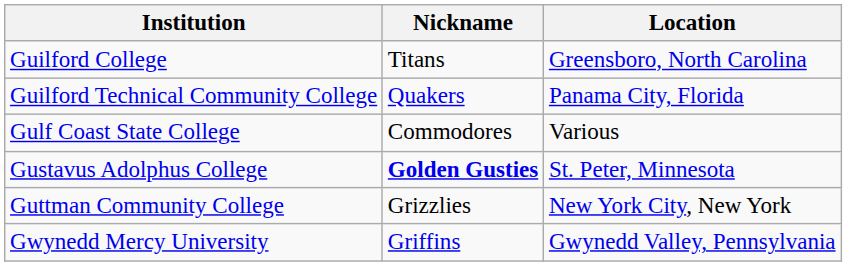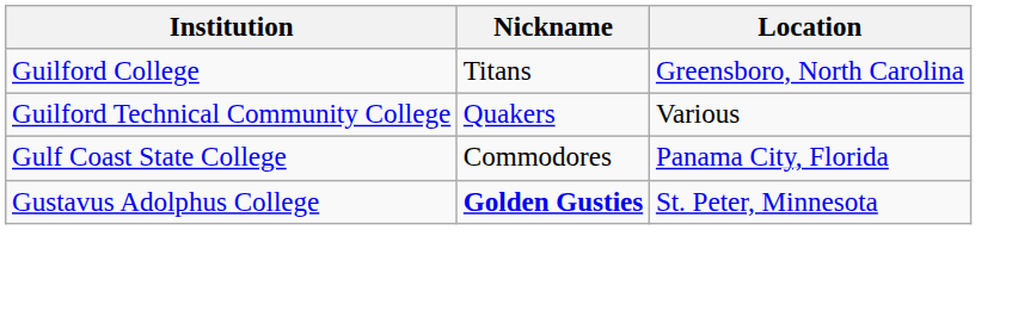Guilford Technical Community College | Location: Panama City, Florida -> Various
Gulf Coast State College | Location: Various -> Panama City, Florida
- row: Guttman Community College | Grizzlies | New York City, New York
- row: Gwynedd Mercy University | Griffins | Gwynedd Valley, Pennsylvania
